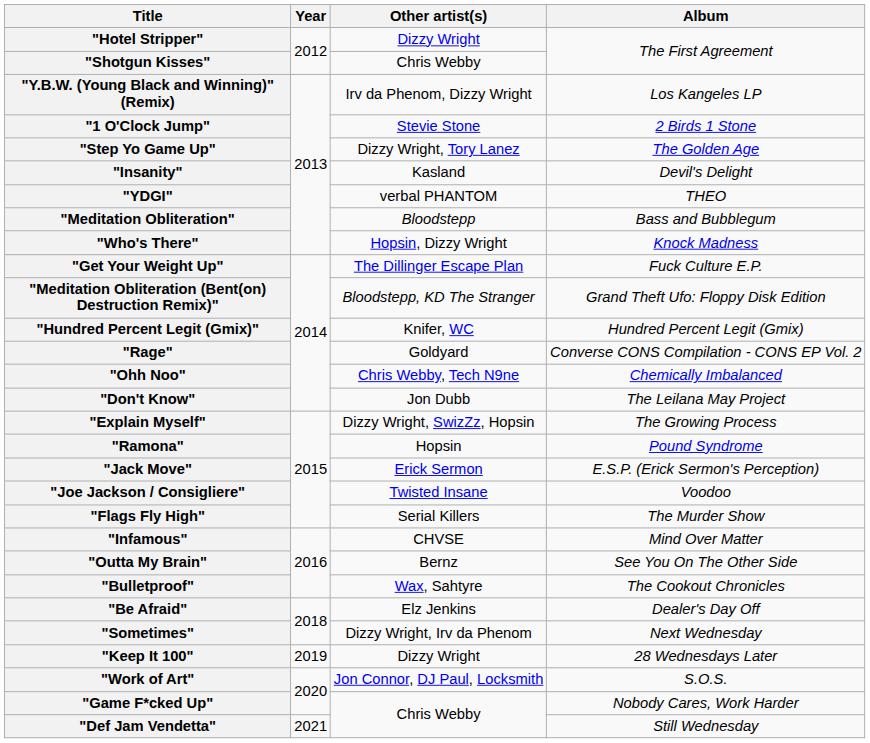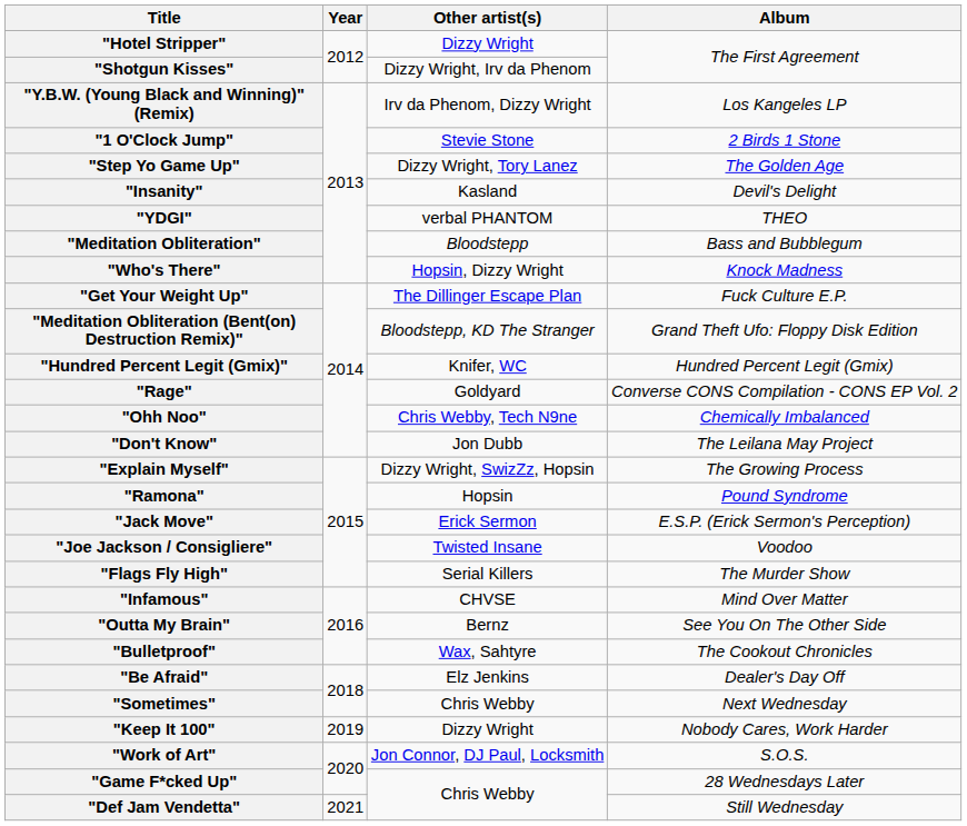"Shotgun Kisses" | Other artist(s): Chris Webby -> Dizzy Wright, Irv da Phenom
"Sometimes" | Other artist(s): Dizzy Wright, Irv da Phenom -> Chris Webby
"Keep It 100" | Album: 28 Wednesdays Later -> Nobody Cares, Work Harder
"Game F*cked Up" | Album: Nobody Cares, Work Harder -> 28 Wednesdays Later
